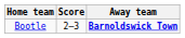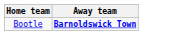- column: Score | 2–3
